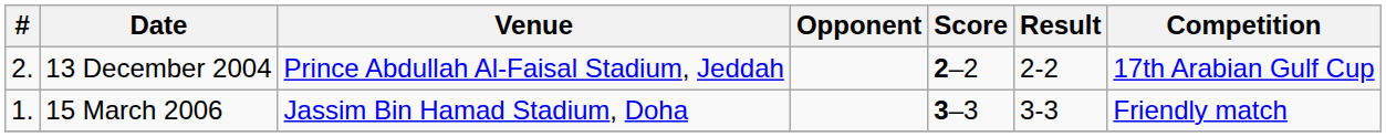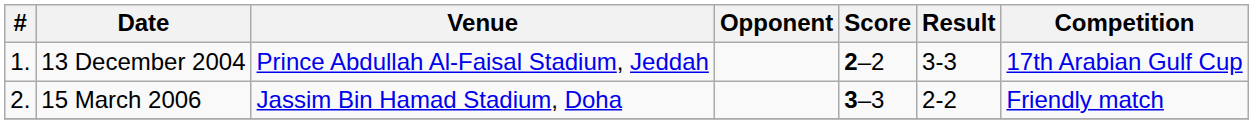13 December 2004 | #: 2. -> 1.
13 December 2004 | Result: 2-2 -> 3-3
15 March 2006 | #: 1. -> 2.
15 March 2006 | Result: 3-3 -> 2-2
